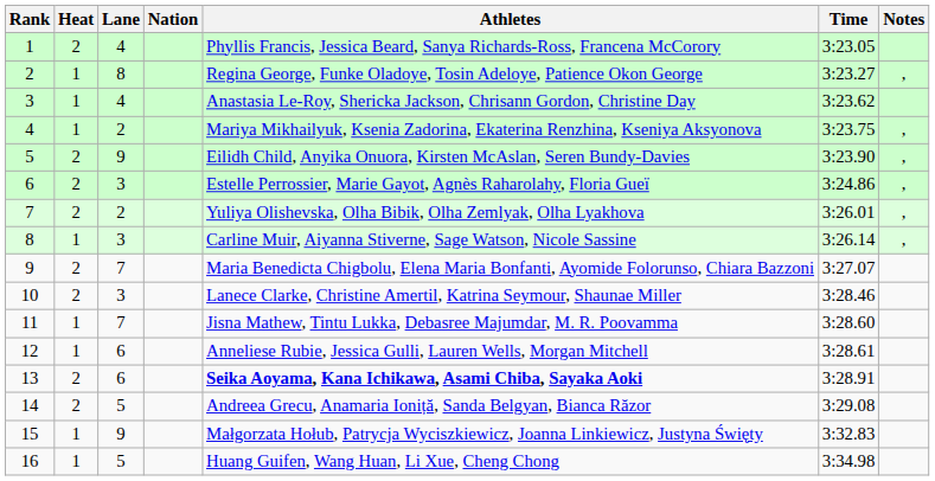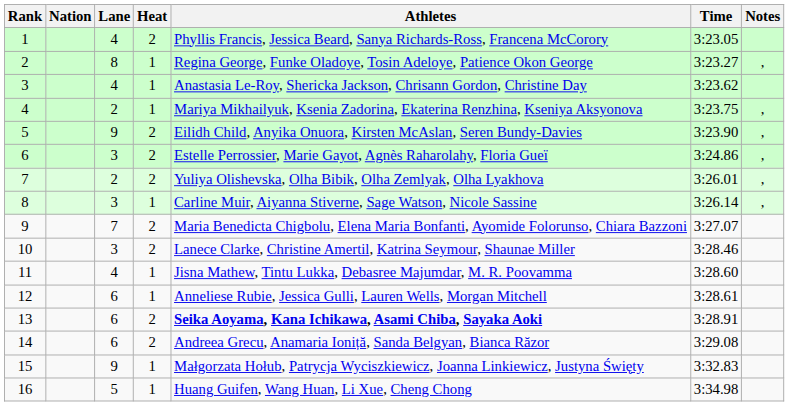columns swapped: Heat <-> Nation
11 | Lane: 7 -> 4
14 | Lane: 5 -> 6
